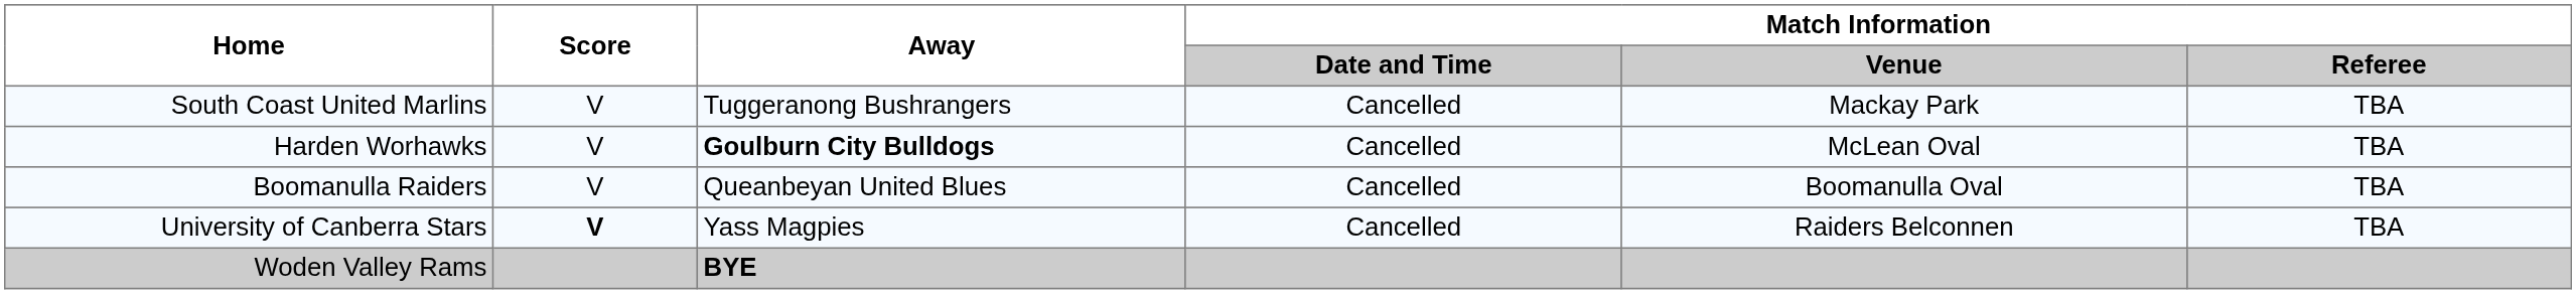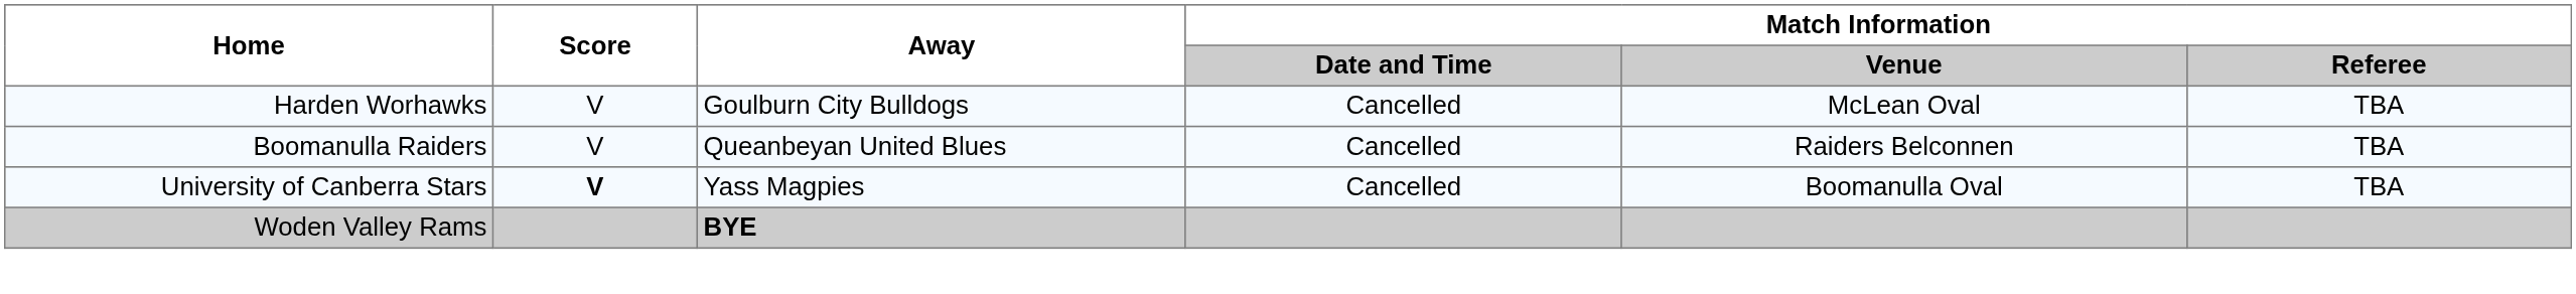- row: South Coast United Marlins | V | Tuggeranong Bushrangers | Cancelled | Mackay Park | TBA
Harden Worhawks | Away: bold -> normal
Boomanulla Raiders | Match Information / Venue: Boomanulla Oval -> Raiders Belconnen
University of Canberra Stars | Match Information / Venue: Raiders Belconnen -> Boomanulla Oval
